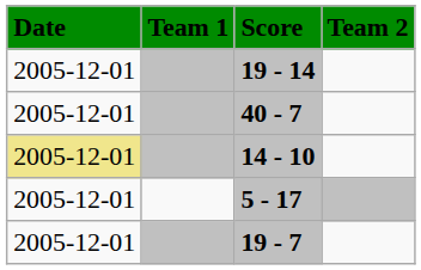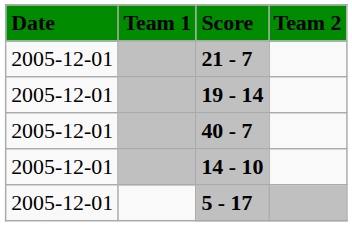+ row: 2005-12-01 | 21 - 7
14 - 10 | Date: khaki background -> no background
- row: 2005-12-01 | 19 - 7
